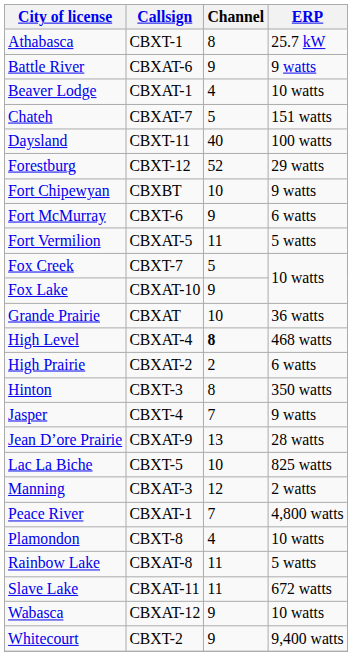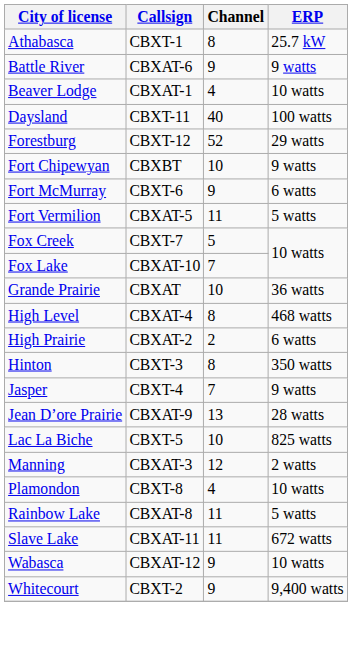- row: Chateh | CBXAT-7 | 5 | 151 watts
Fox Lake | Channel: 9 -> 7
High Level | Channel: bold -> normal
- row: Peace River | CBXAT-1 | 7 | 4,800 watts
